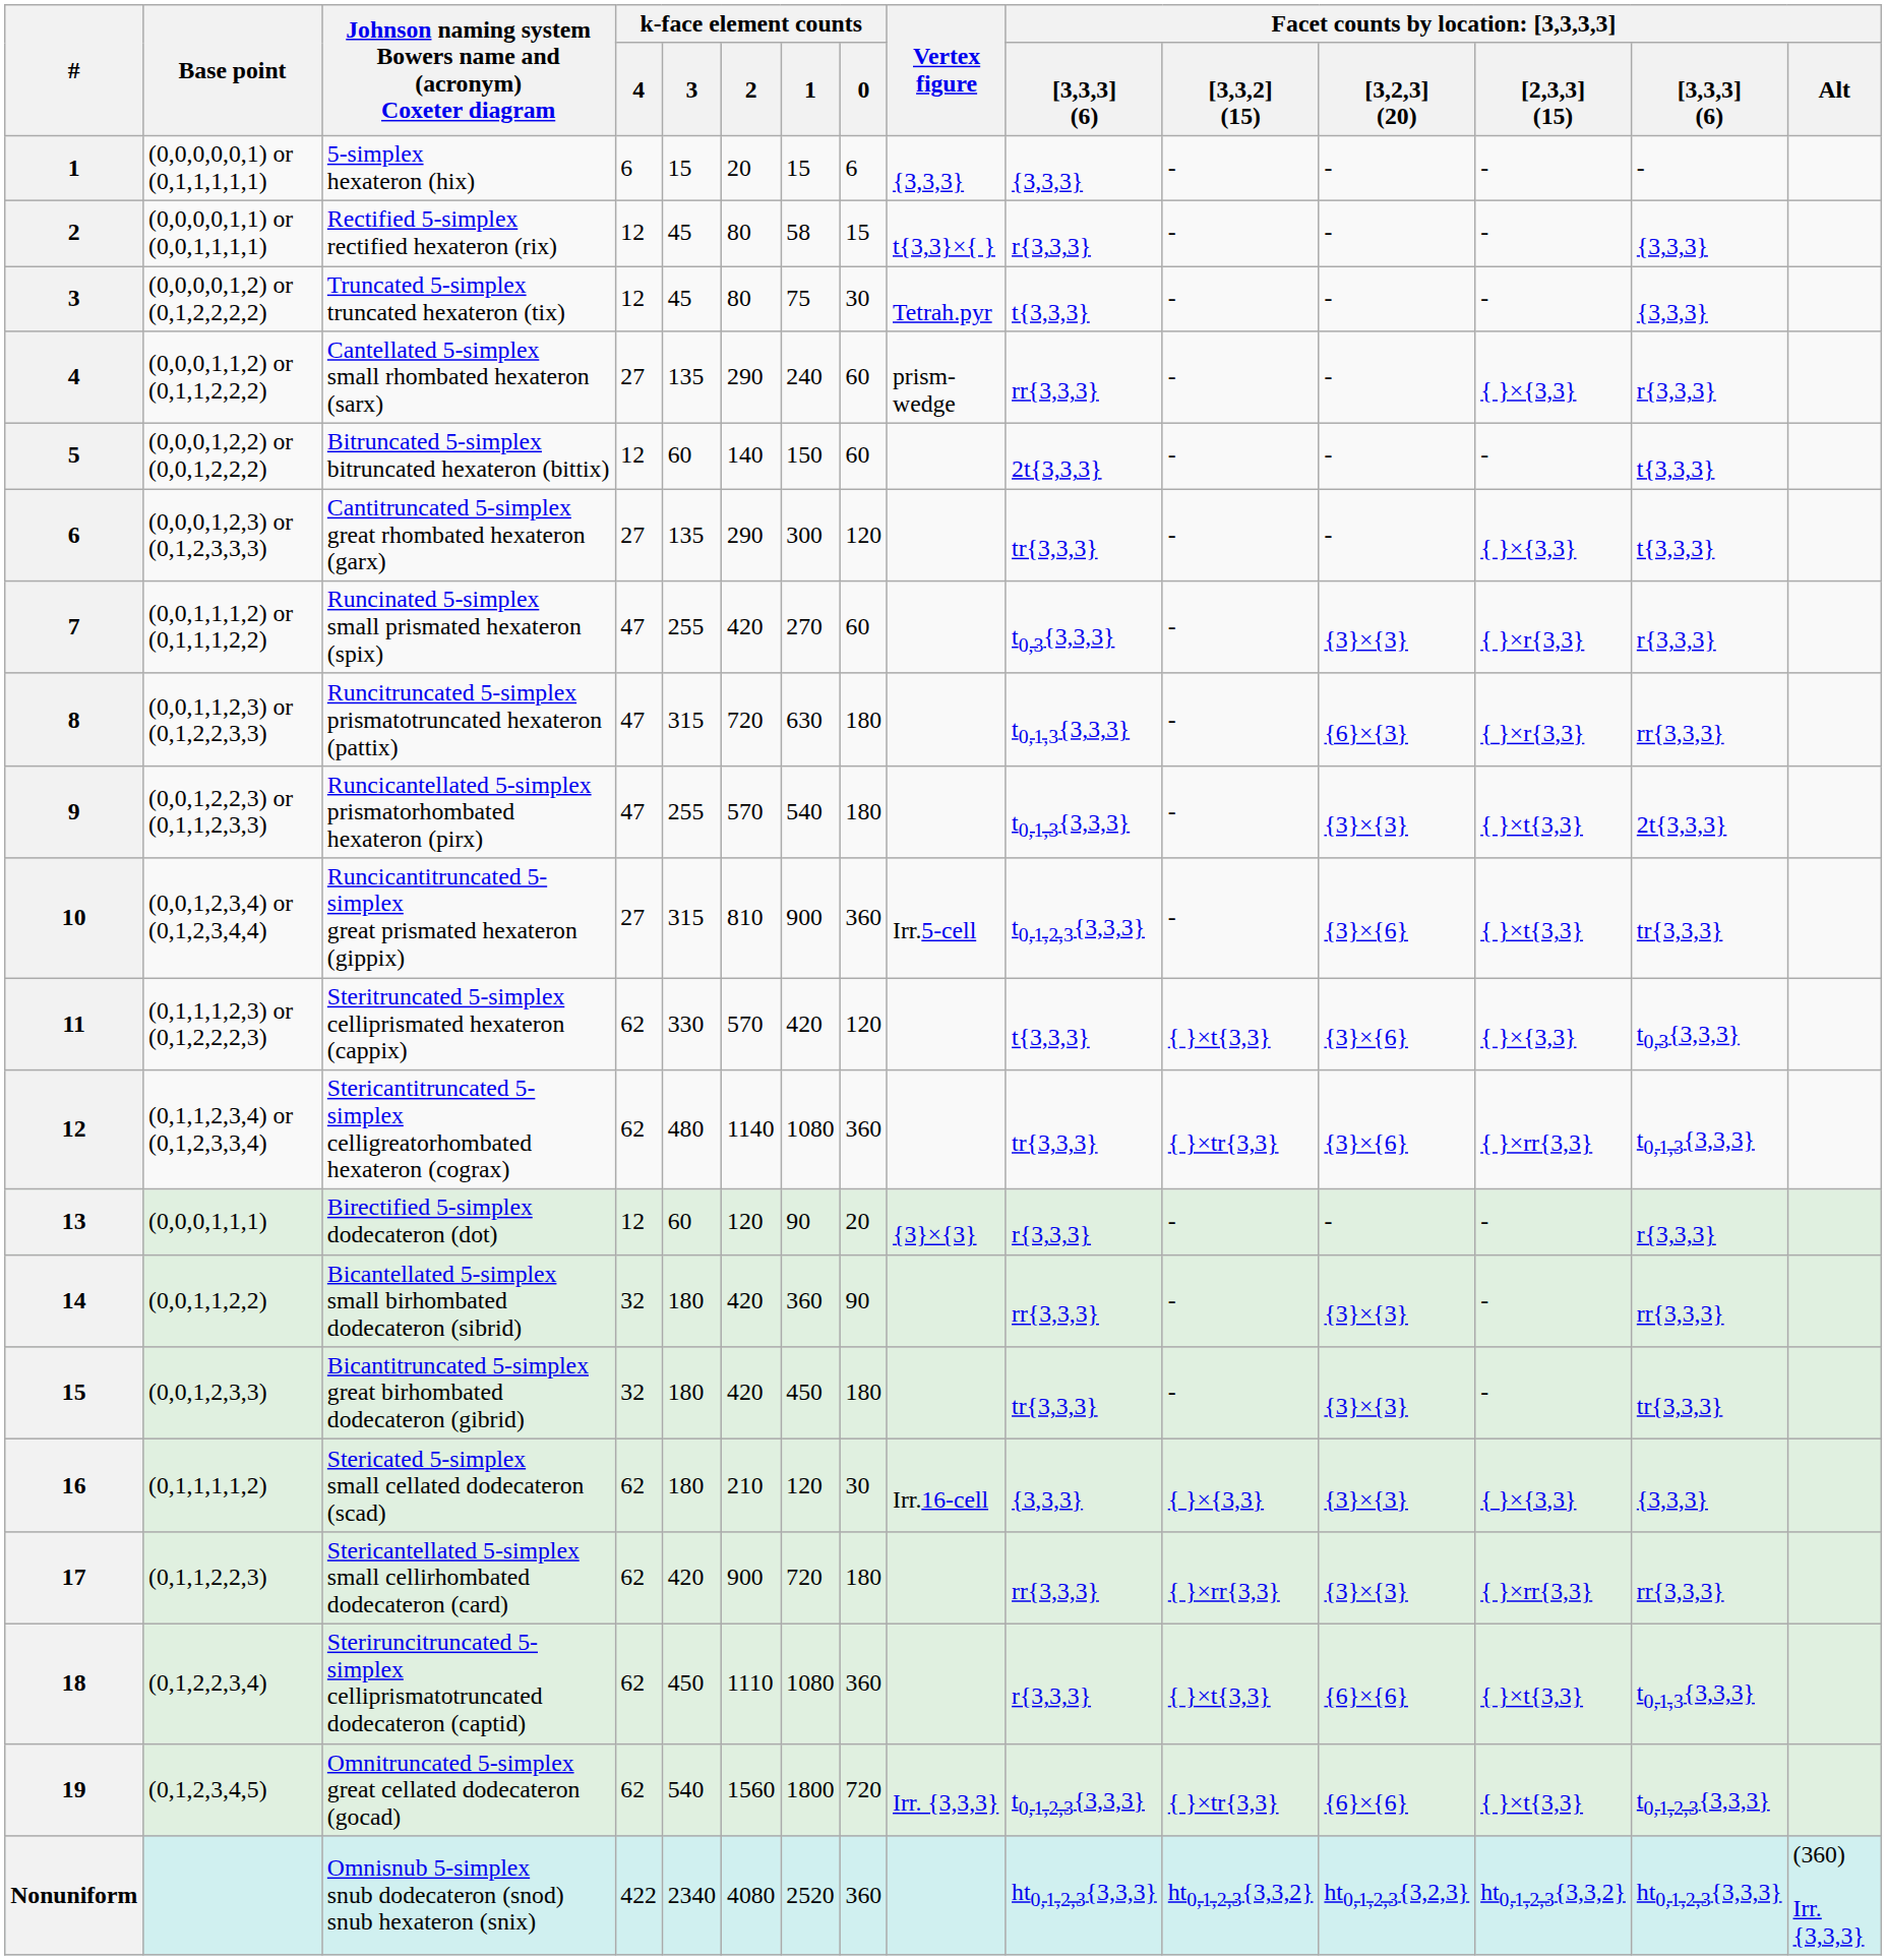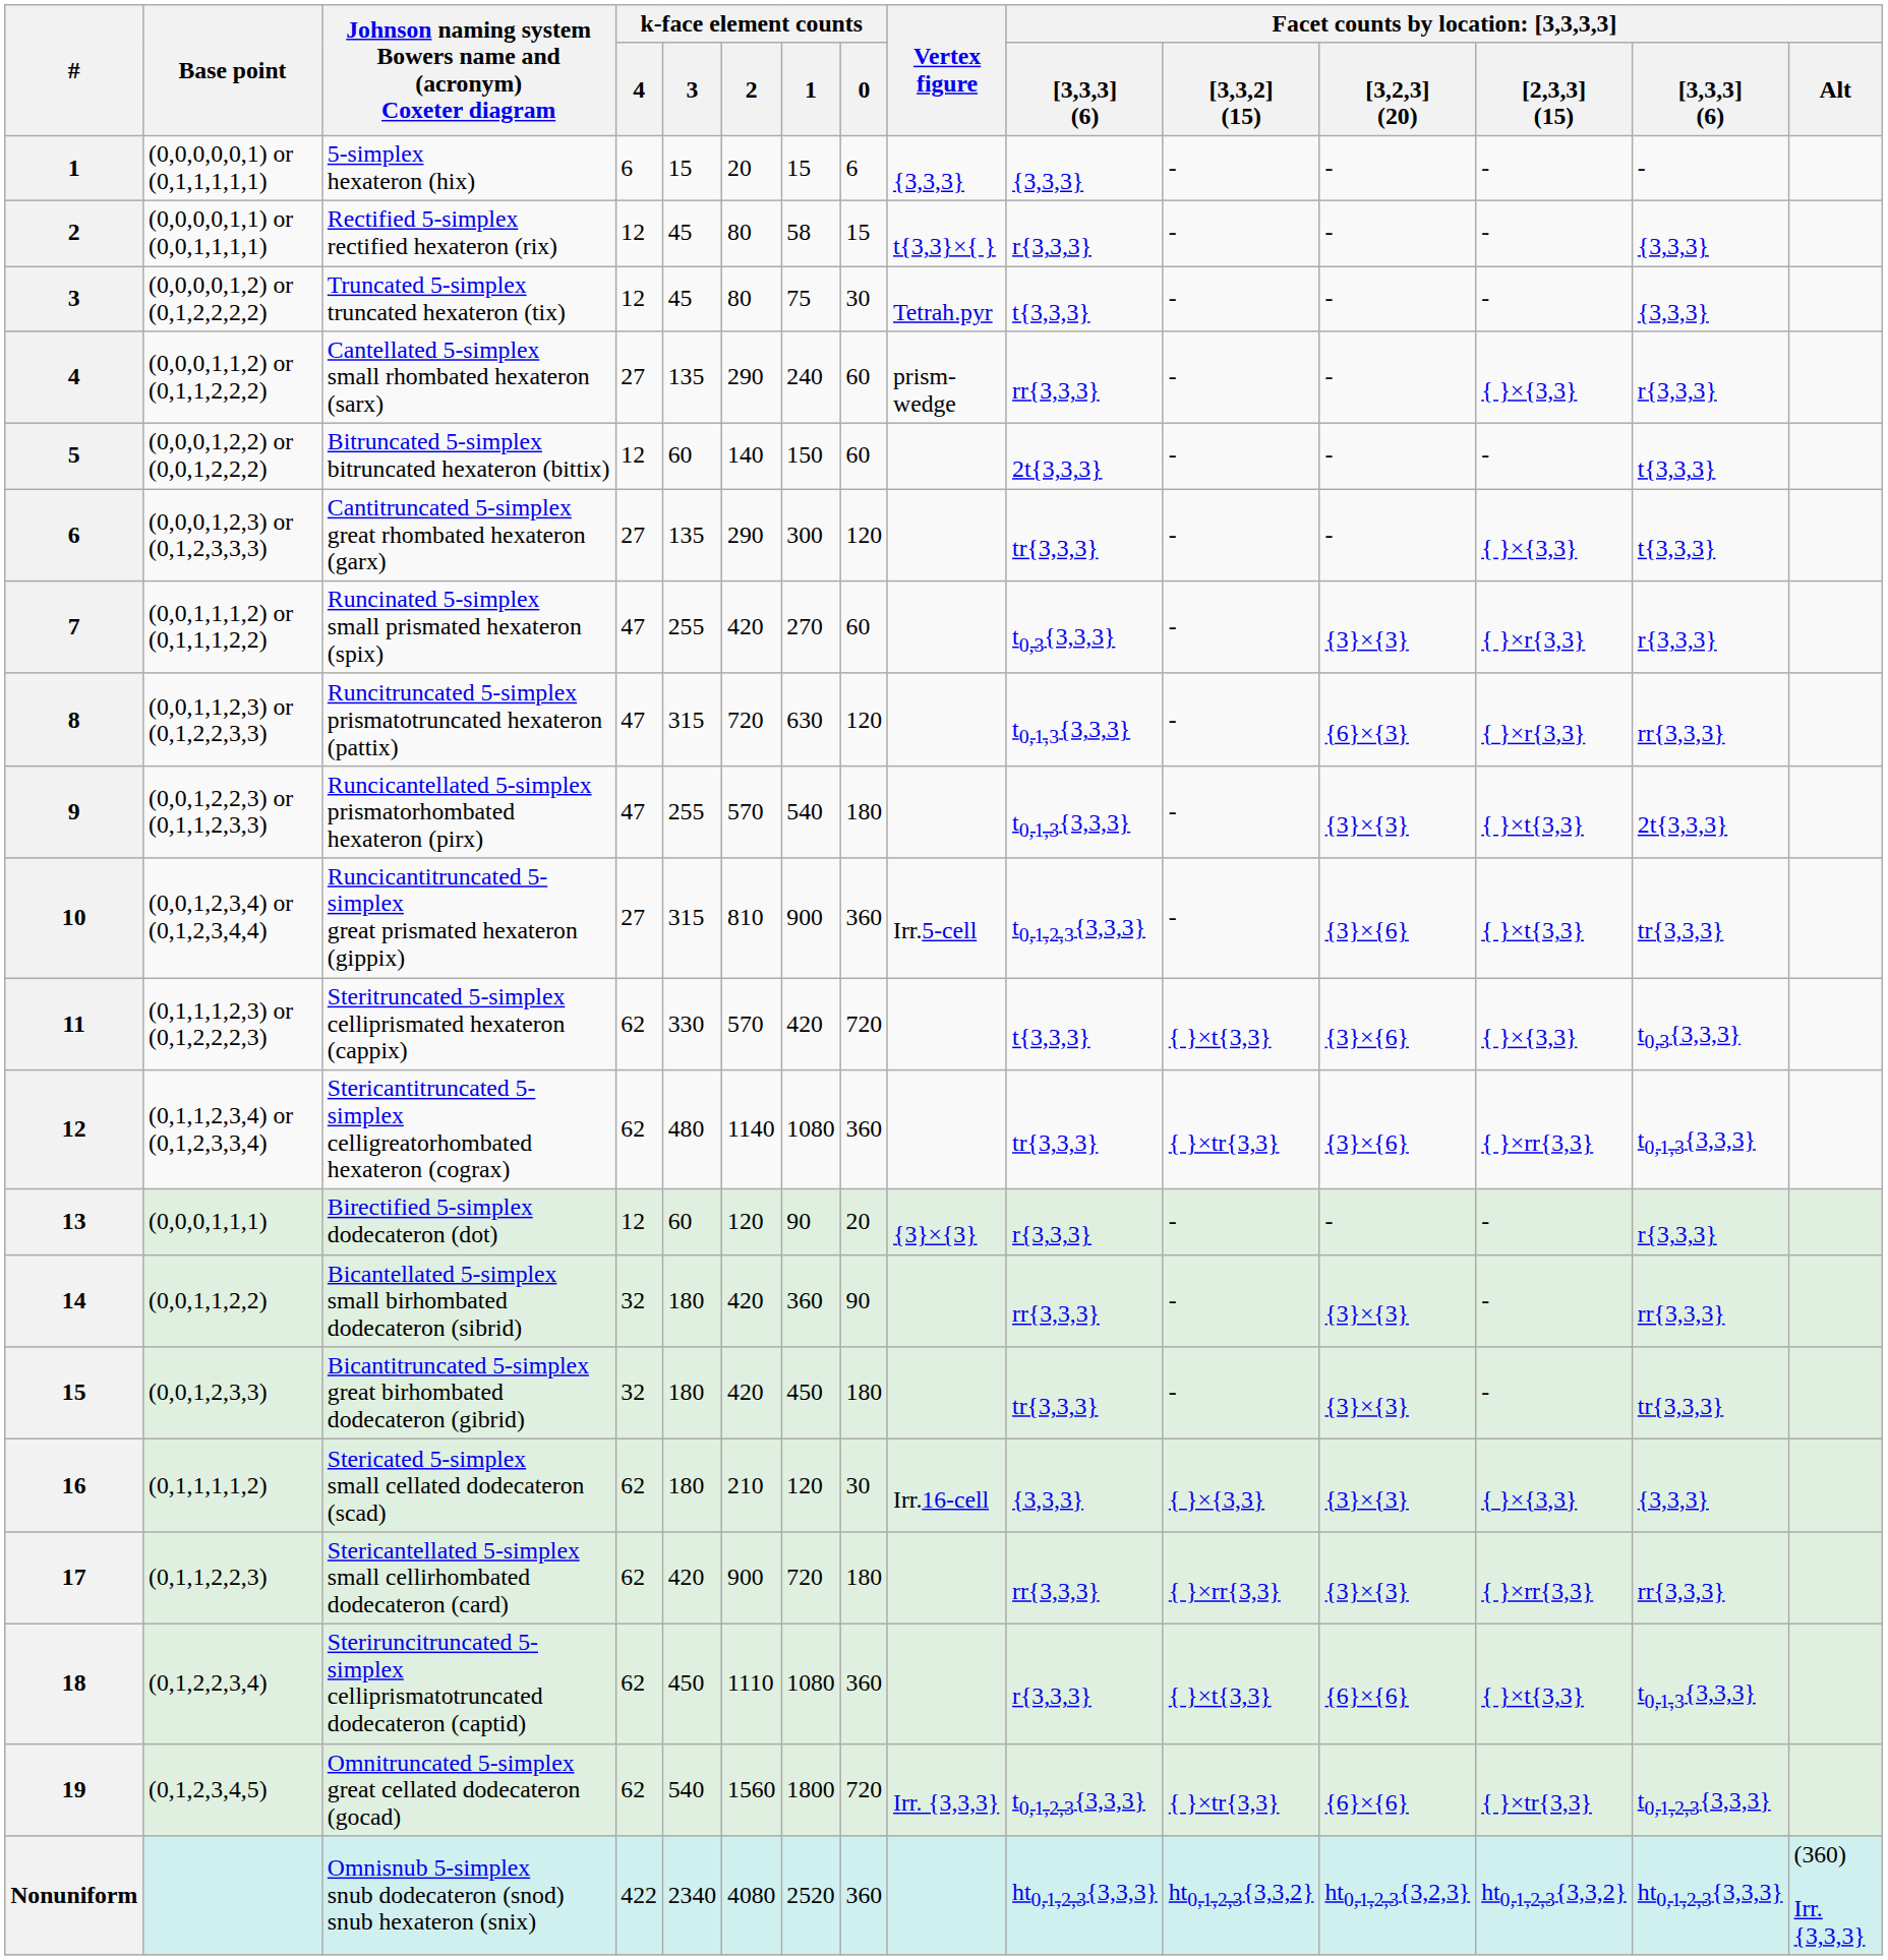(0,0,1,1,2,3) or (0,1,2,2,3,3) | k-face element counts / 0: 180 -> 120
(0,1,1,1,2,3) or (0,1,2,2,2,3) | k-face element counts / 0: 120 -> 720
(0,1,2,3,4,5) | column 13: { }×t{3,3} -> { }×tr{3,3}
